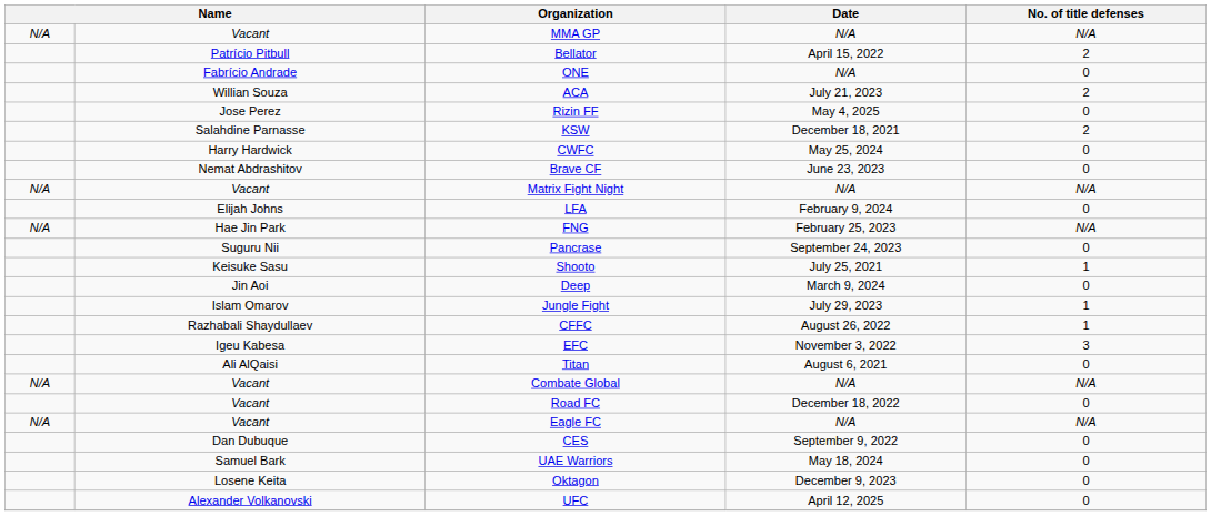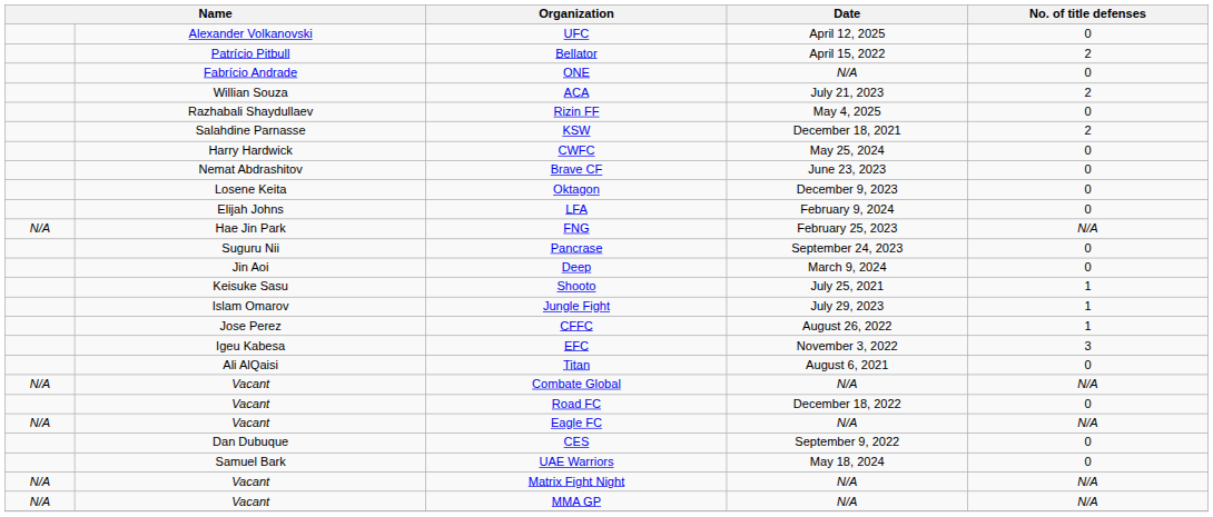rows swapped: UFC <-> MMA GP
Rizin FF | column 2: Jose Perez -> Razhabali Shaydullaev
rows swapped: Oktagon <-> Matrix Fight Night
rows swapped: Deep <-> Shooto
CFFC | column 2: Razhabali Shaydullaev -> Jose Perez
